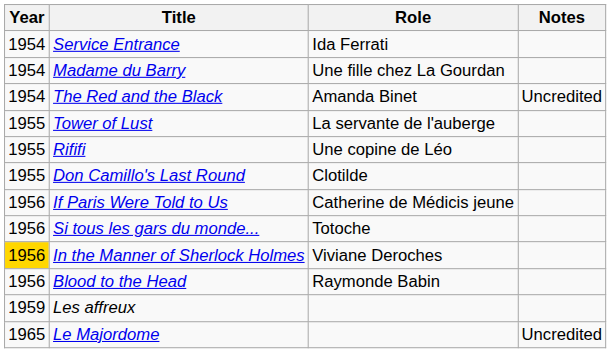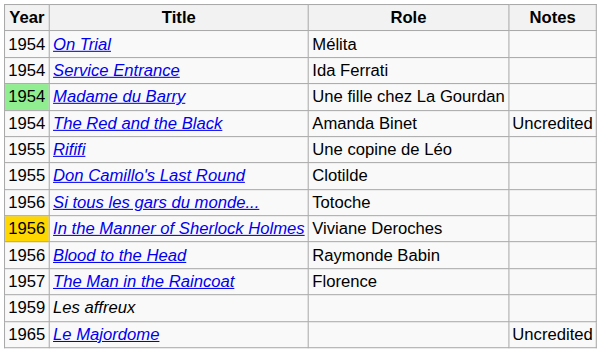+ row: 1954 | On Trial | Mélita
Madame du Barry | Year: no background -> lightgreen background
- row: 1955 | Tower of Lust | La servante de l'auberge
- row: 1956 | If Paris Were Told to Us | Catherine de Médicis jeune
+ row: 1957 | The Man in the Raincoat | Florence
